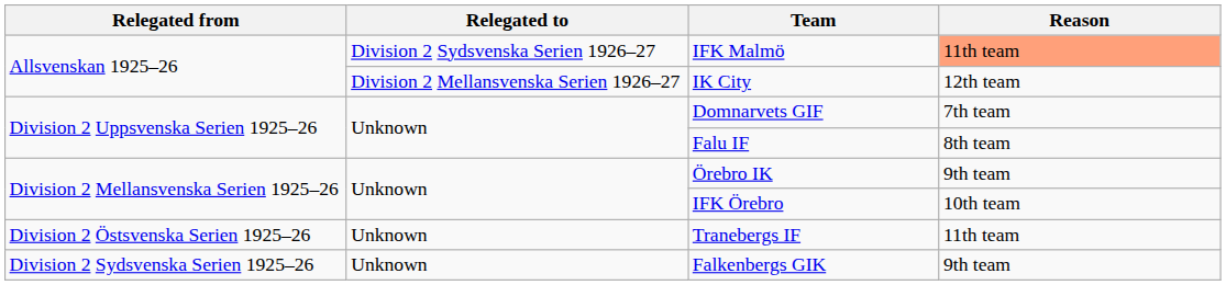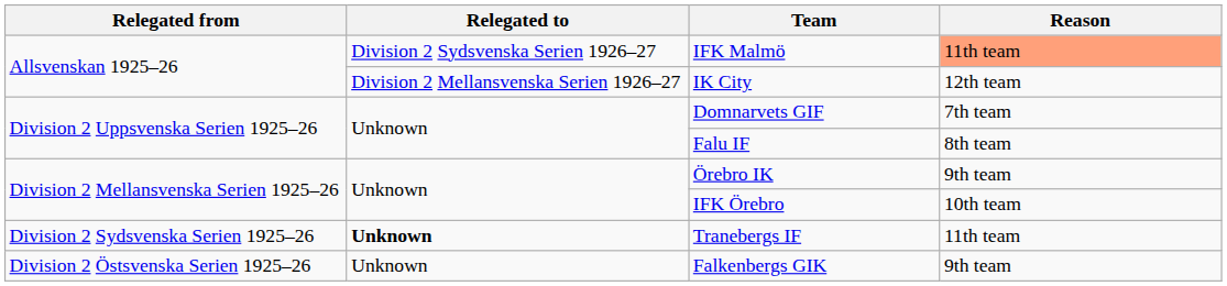Tranebergs IF | Relegated from: Division 2 Östsvenska Serien 1925–26 -> Division 2 Sydsvenska Serien 1925–26
Tranebergs IF | Relegated to: normal -> bold
Falkenbergs GIK | Relegated from: Division 2 Sydsvenska Serien 1925–26 -> Division 2 Östsvenska Serien 1925–26
